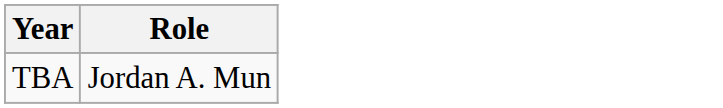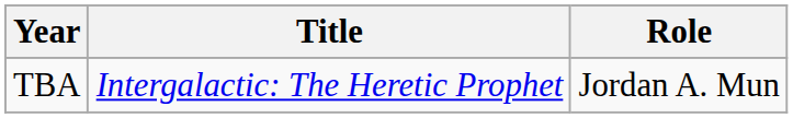+ column: Title | Intergalactic: The Heretic Prophet
